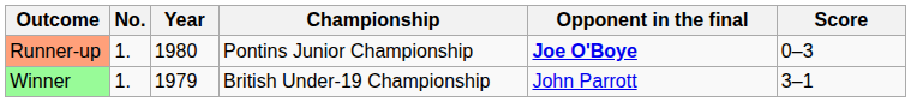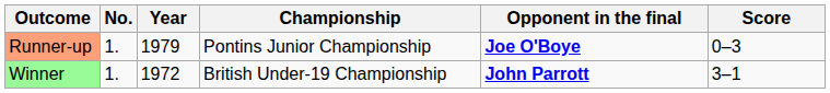Runner-up | Year: 1980 -> 1979
Winner | Year: 1979 -> 1972
Winner | Opponent in the final: normal -> bold
